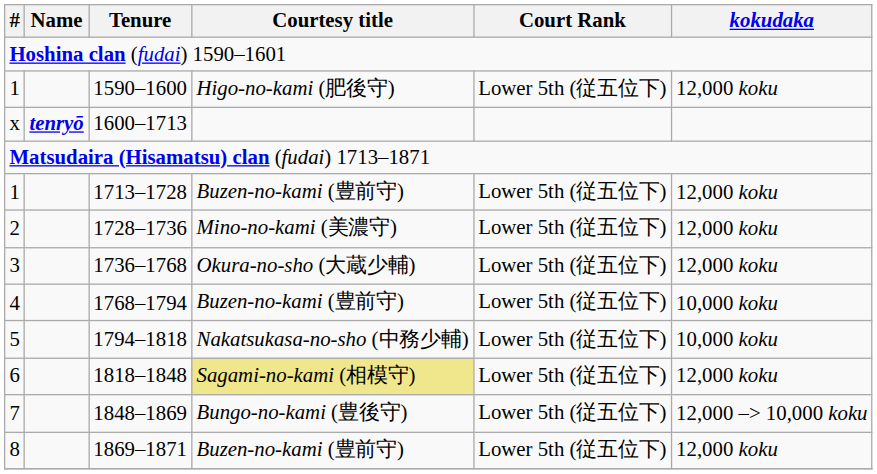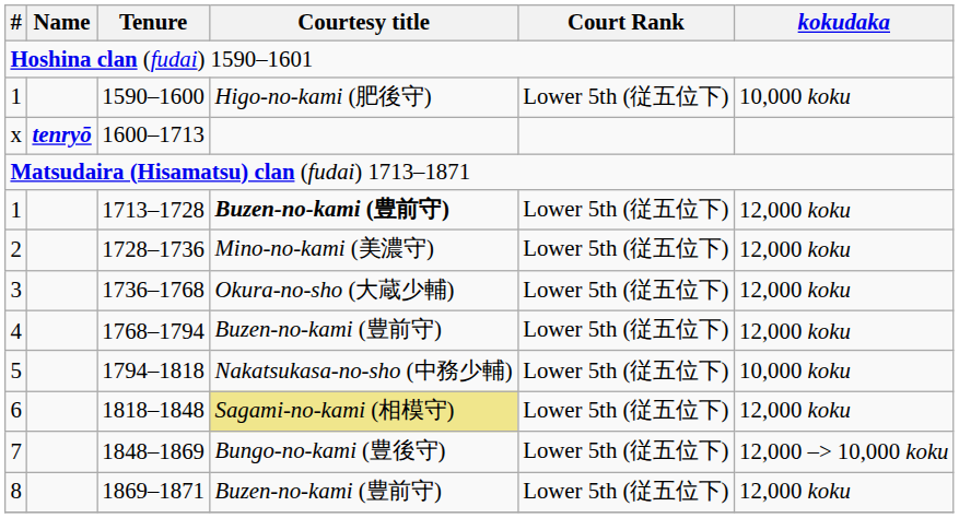1590–1600 | kokudaka: 12,000 koku -> 10,000 koku
1713–1728 | Courtesy title: normal -> bold
1768–1794 | kokudaka: 10,000 koku -> 12,000 koku
